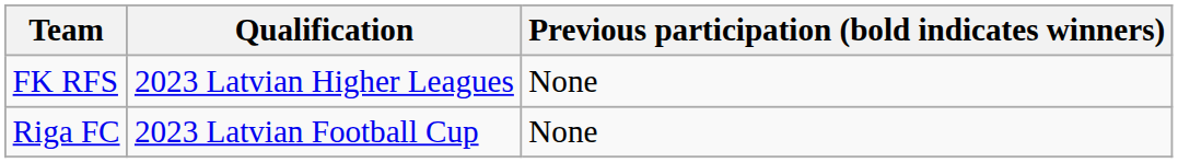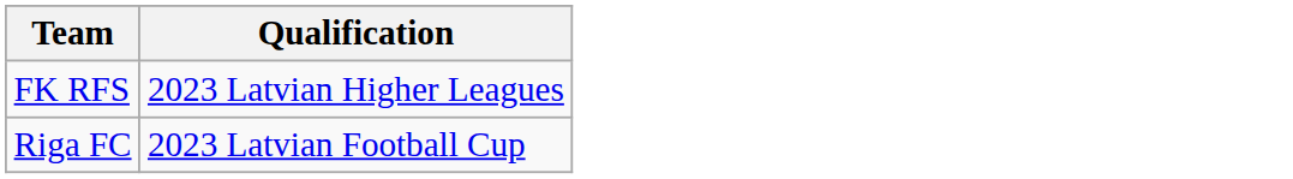- column: Previous participation (bold indicates winners) | None | None
